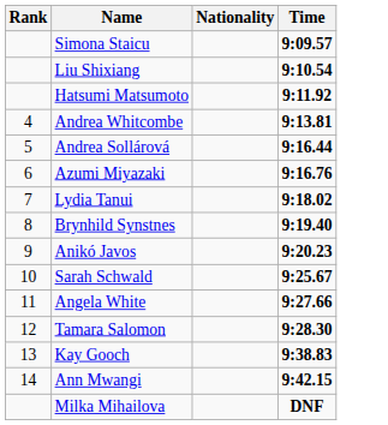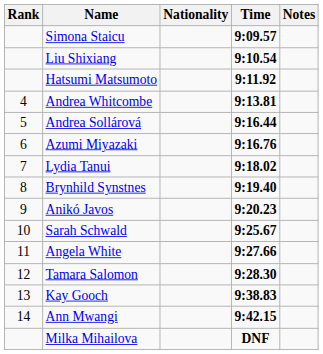+ column: Notes
